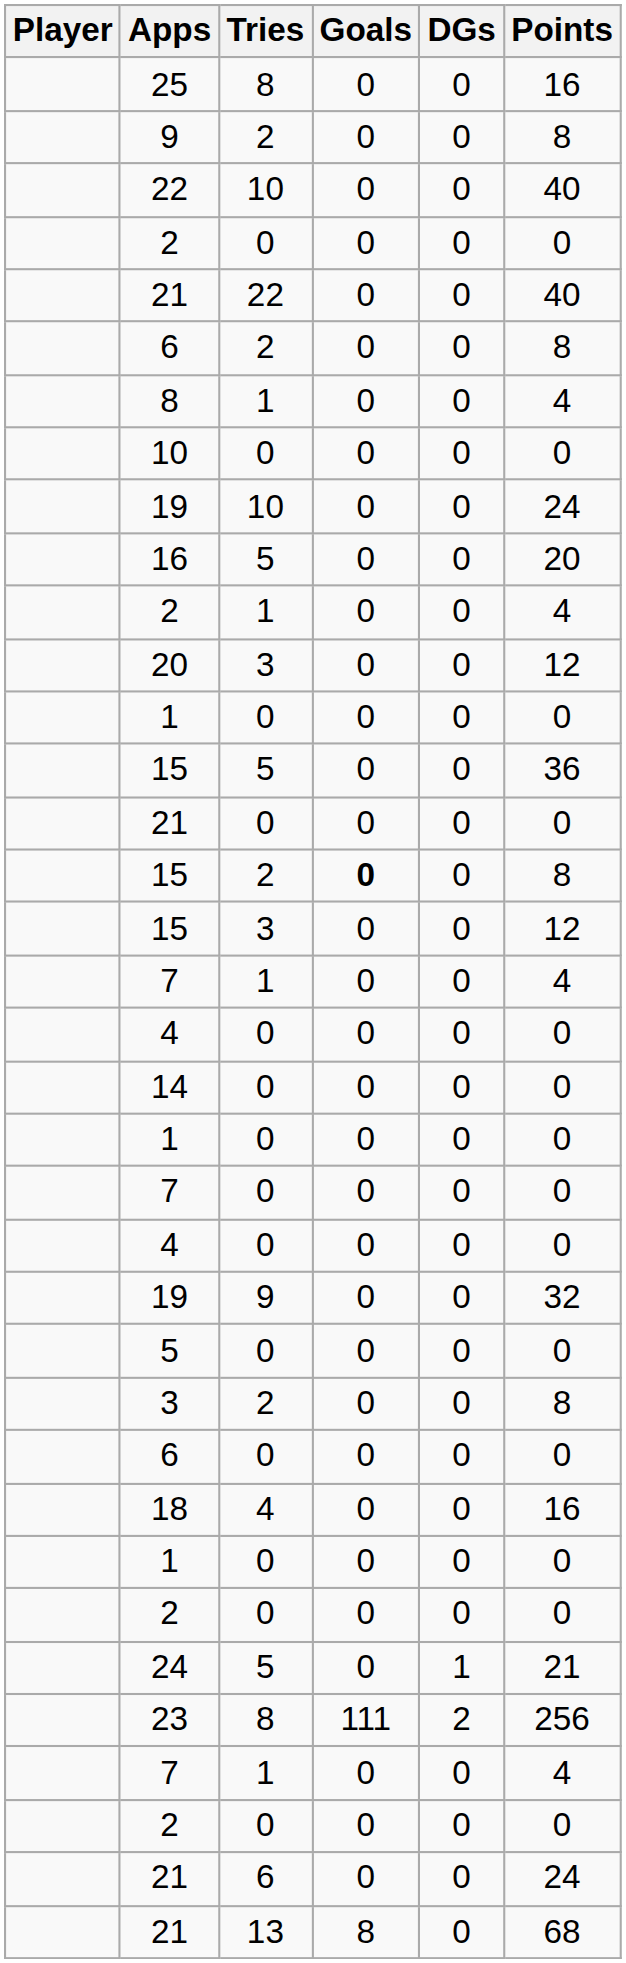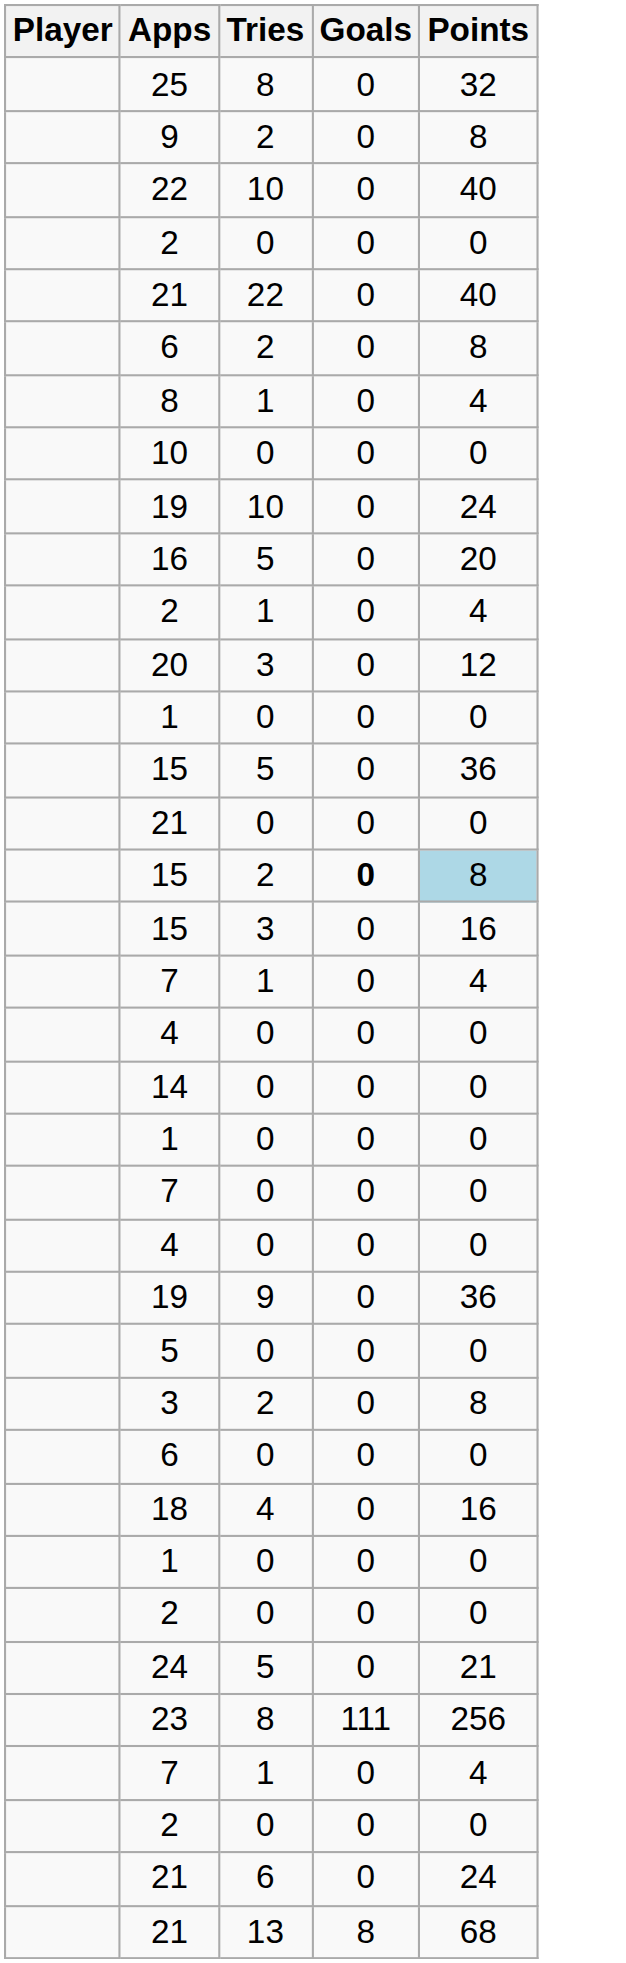- column: DGs | 0 | 0 | 0 | 0 | 0 | 0 | 0 | 0 | 0 | 0 | 0 | 0 | 0 | 0 | 0 | 0 | 0 | 0 | 0 | 0 | 0 | 0 | 0 | 0 | 0 | 0 | 0 | 0 | 0 | 0 | 1 | 2 | 0 | 0 | 0 | 0
25 | Points: 16 -> 32
15 / 2 | Points: no background -> lightblue background
15 / 3 | Points: 12 -> 16
19 / 9 | Points: 32 -> 36
